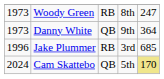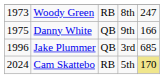Danny White | column 1: 1973 -> 1975
Danny White | column 5: 364 -> 166
Jake Plummer | column 3: RB -> QB
Cam Skattebo | column 3: QB -> RB
